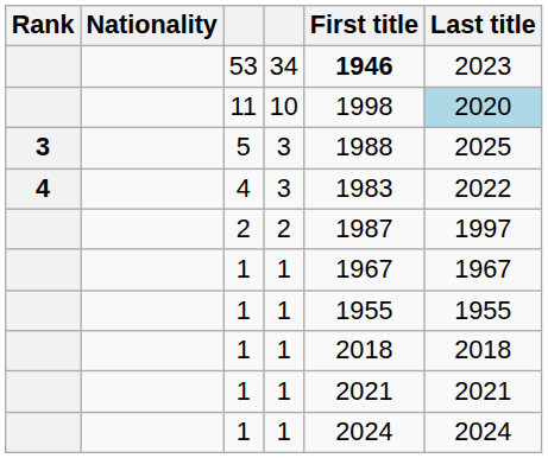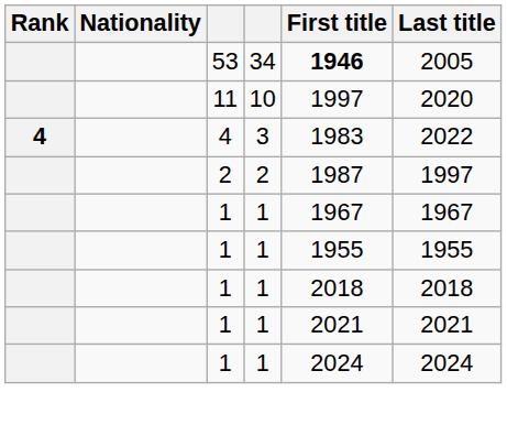53 | Last title: 2023 -> 2005
11 | First title: 1998 -> 1997
11 | Last title: lightblue background -> no background
- row: 3 | 5 | 3 | 1988 | 2025
